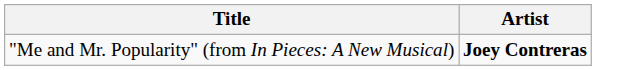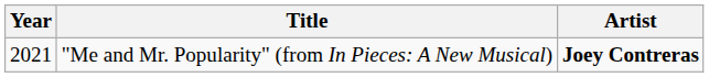+ column: Year | 2021
